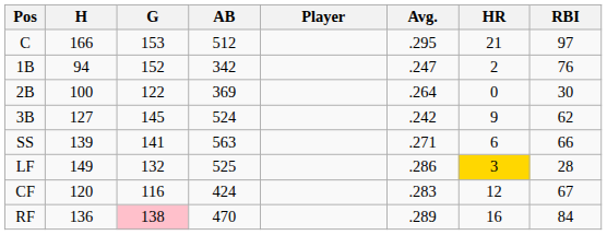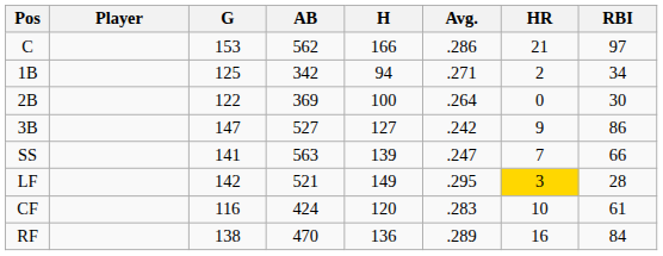columns swapped: Player <-> H
C | AB: 512 -> 562
C | Avg.: .295 -> .286
1B | G: 152 -> 125
1B | Avg.: .247 -> .271
1B | RBI: 76 -> 34
3B | G: 145 -> 147
3B | AB: 524 -> 527
3B | RBI: 62 -> 86
SS | Avg.: .271 -> .247
SS | HR: 6 -> 7
LF | G: 132 -> 142
LF | AB: 525 -> 521
LF | Avg.: .286 -> .295
CF | HR: 12 -> 10
CF | RBI: 67 -> 61
RF | G: pink background -> no background
